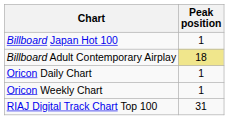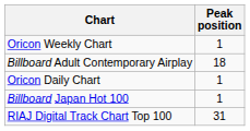rows swapped: Billboard Japan Hot 100 <-> Oricon Weekly Chart
Billboard Adult Contemporary Airplay | Peak position: khaki background -> no background
